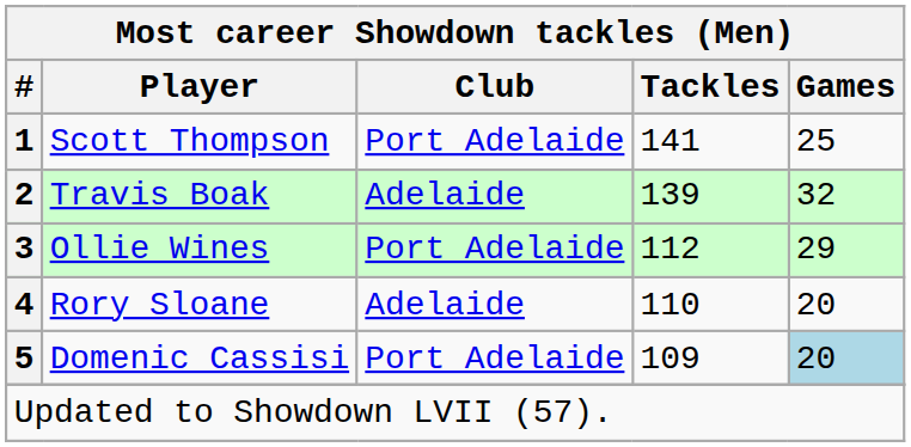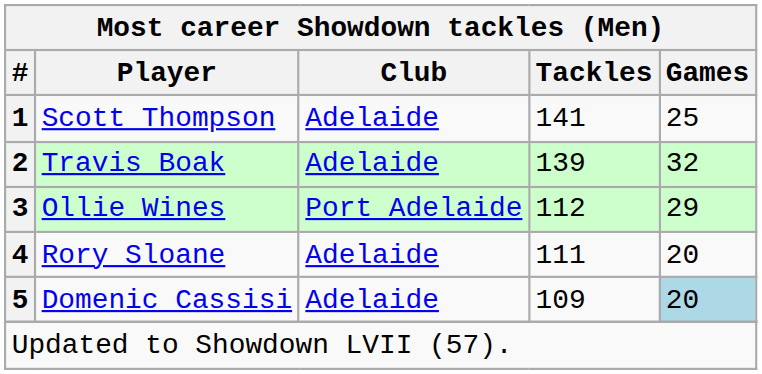Scott Thompson | Club: Port Adelaide -> Adelaide
Rory Sloane | Tackles: 110 -> 111
Domenic Cassisi | Club: Port Adelaide -> Adelaide
